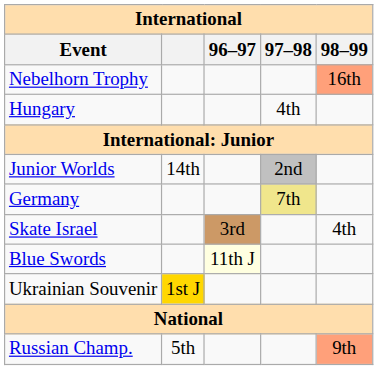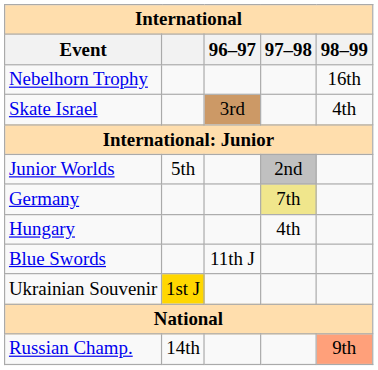Nebelhorn Trophy | 98–99: lightsalmon background -> no background
rows swapped: Skate Israel <-> Hungary
Junior Worlds | column 2: 14th -> 5th
Blue Swords | 96–97: lightyellow background -> no background
Russian Champ. | column 2: 5th -> 14th
